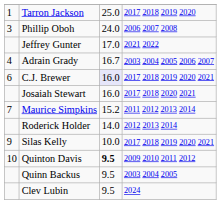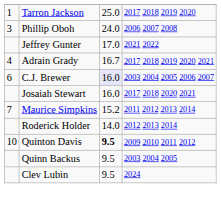Adrain Grady | column 4: 2003 2004 2005 2006 2007 -> 2017 2018 2019 2020 2021
C.J. Brewer | column 4: 2017 2018 2019 2020 2021 -> 2003 2004 2005 2006 2007
- row: 9 | Silas Kelly | 10.0 | 2017 2018 2019 2020 2021
